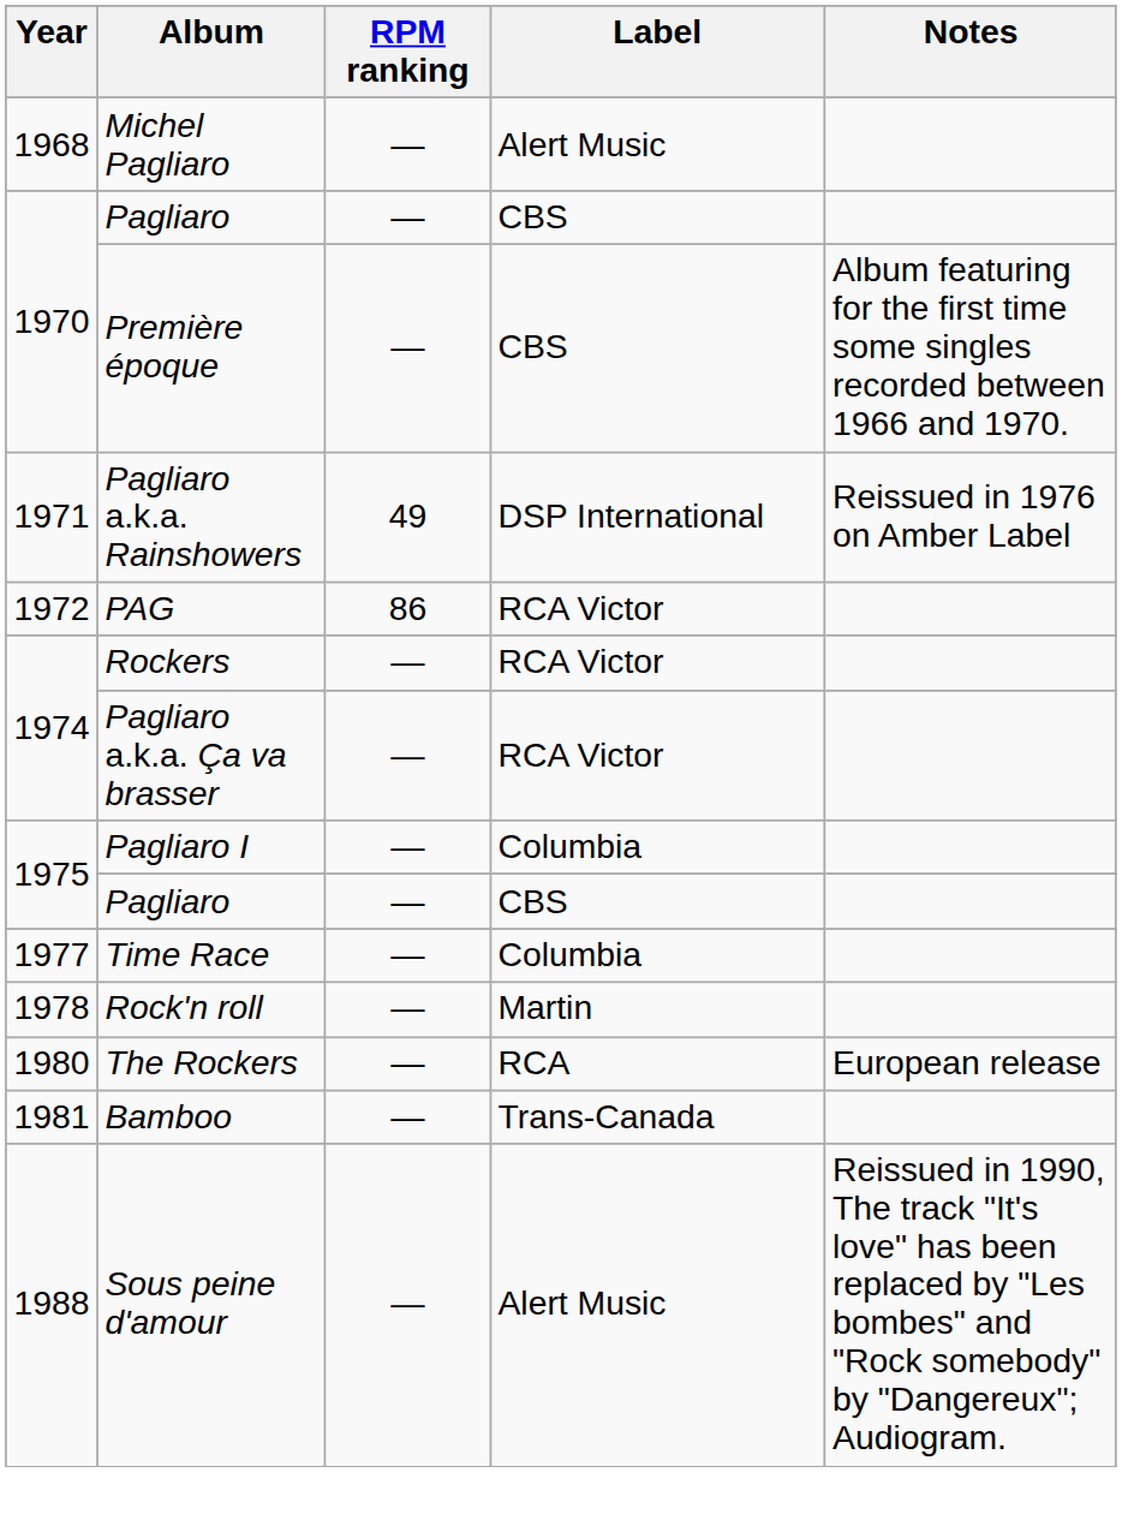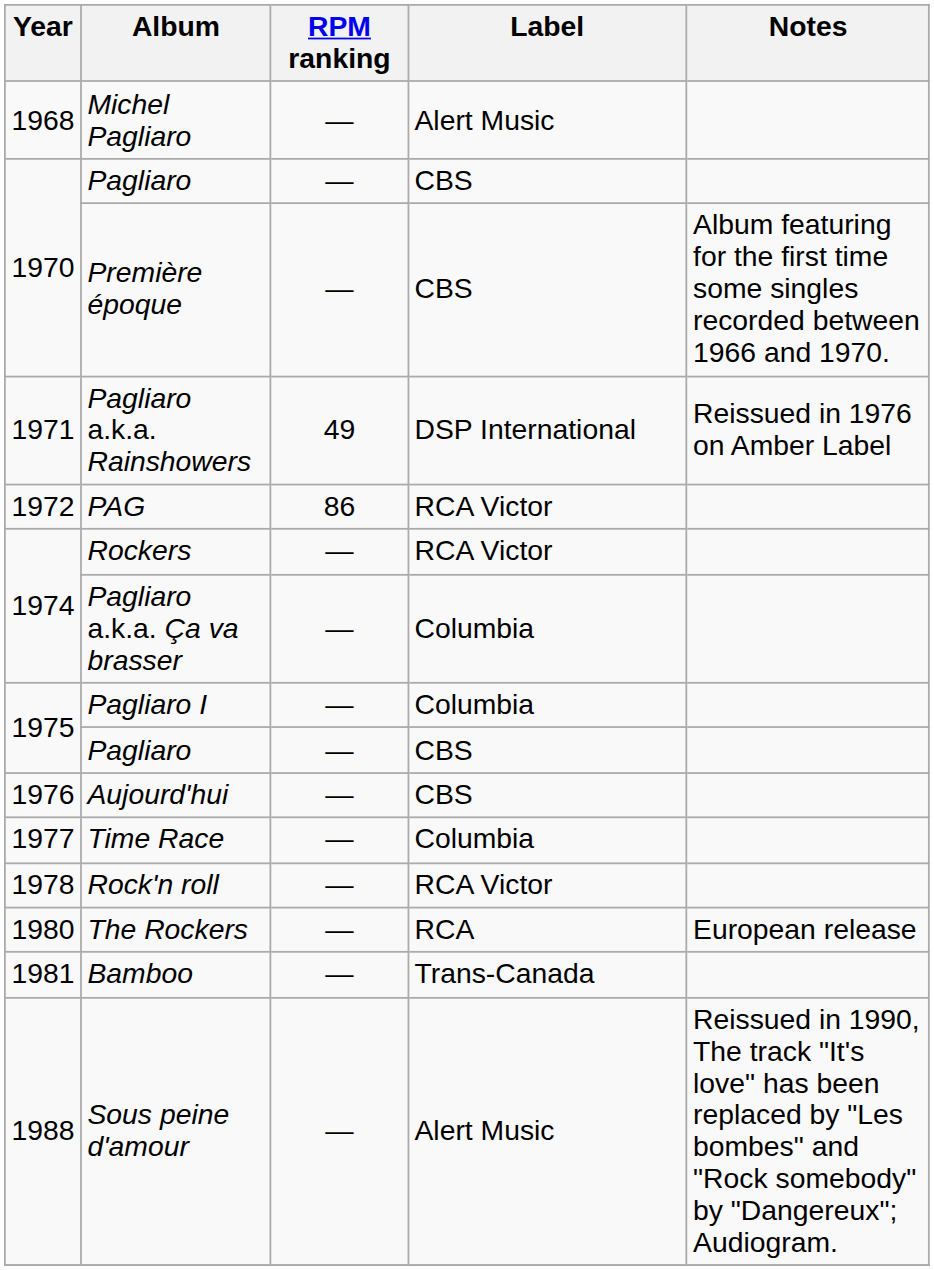Pagliaro a.k.a. Ça va brasser | Label: RCA Victor -> Columbia
+ row: 1976 | Aujourd'hui | — | CBS
Rock'n roll | Label: Martin -> RCA Victor
